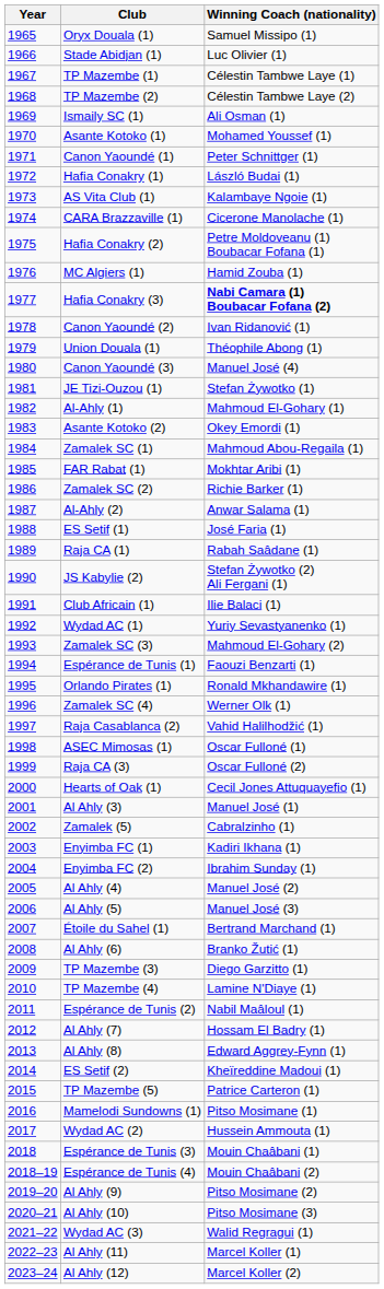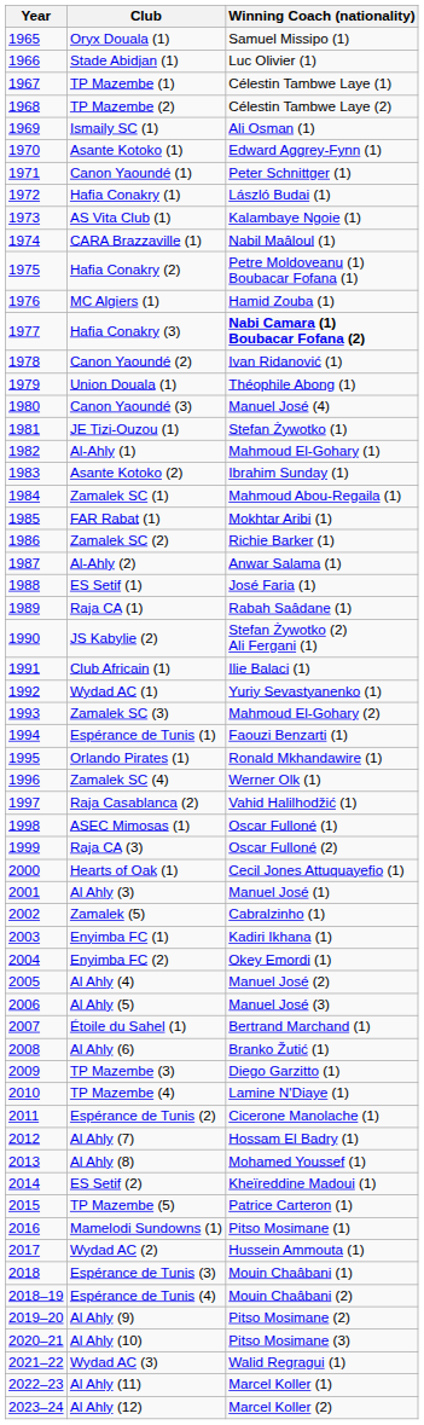Asante Kotoko (1) | Winning Coach (nationality): Mohamed Youssef (1) -> Edward Aggrey-Fynn (1)
CARA Brazzaville (1) | Winning Coach (nationality): Cicerone Manolache (1) -> Nabil Maâloul (1)
Asante Kotoko (2) | Winning Coach (nationality): Okey Emordi (1) -> Ibrahim Sunday (1)
Enyimba FC (2) | Winning Coach (nationality): Ibrahim Sunday (1) -> Okey Emordi (1)
Espérance de Tunis (2) | Winning Coach (nationality): Nabil Maâloul (1) -> Cicerone Manolache (1)
Al Ahly (8) | Winning Coach (nationality): Edward Aggrey-Fynn (1) -> Mohamed Youssef (1)
